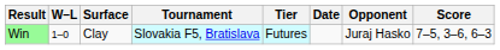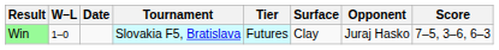columns swapped: Date <-> Surface
